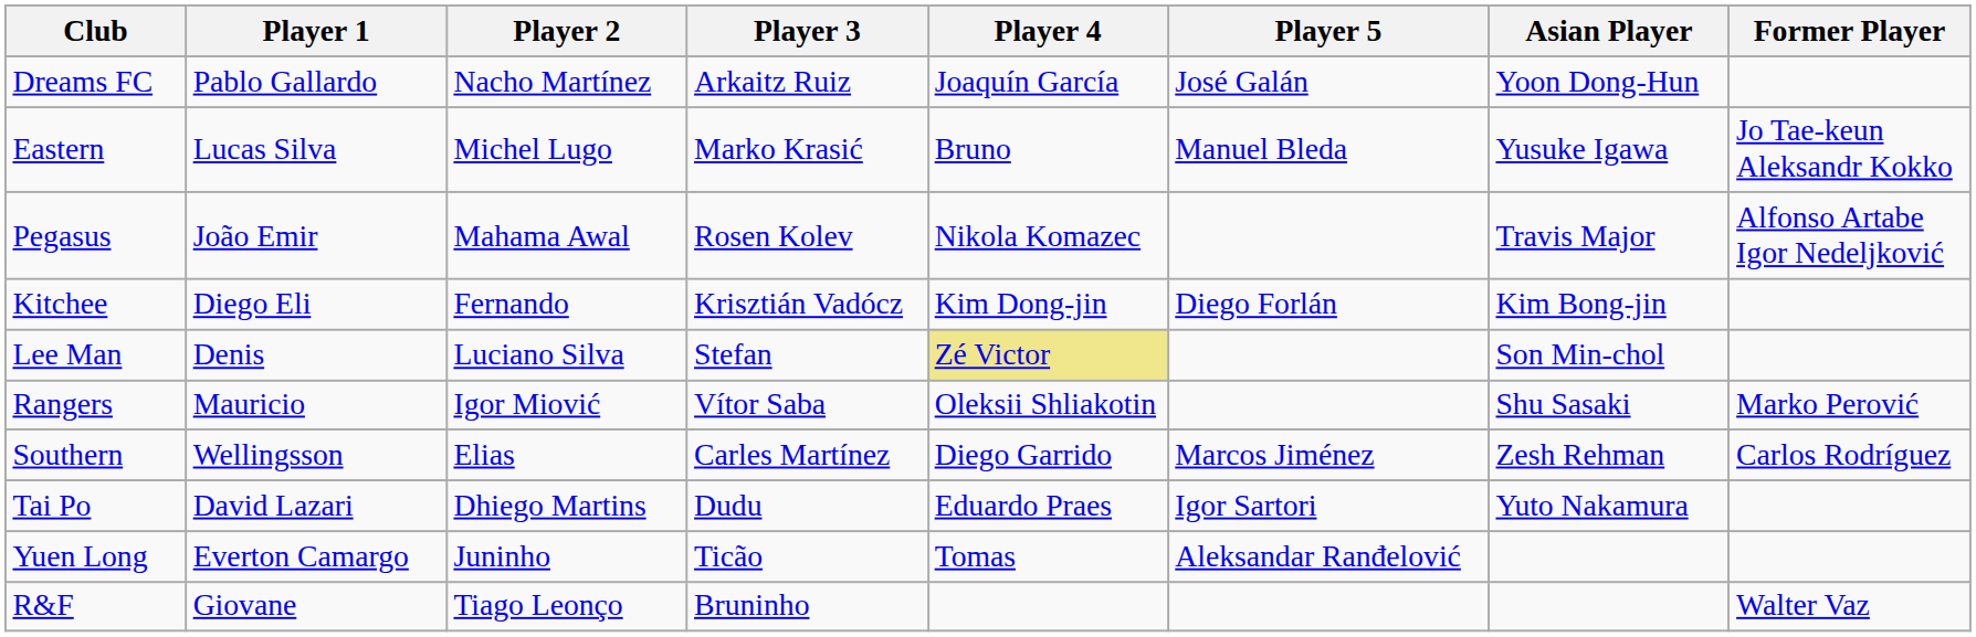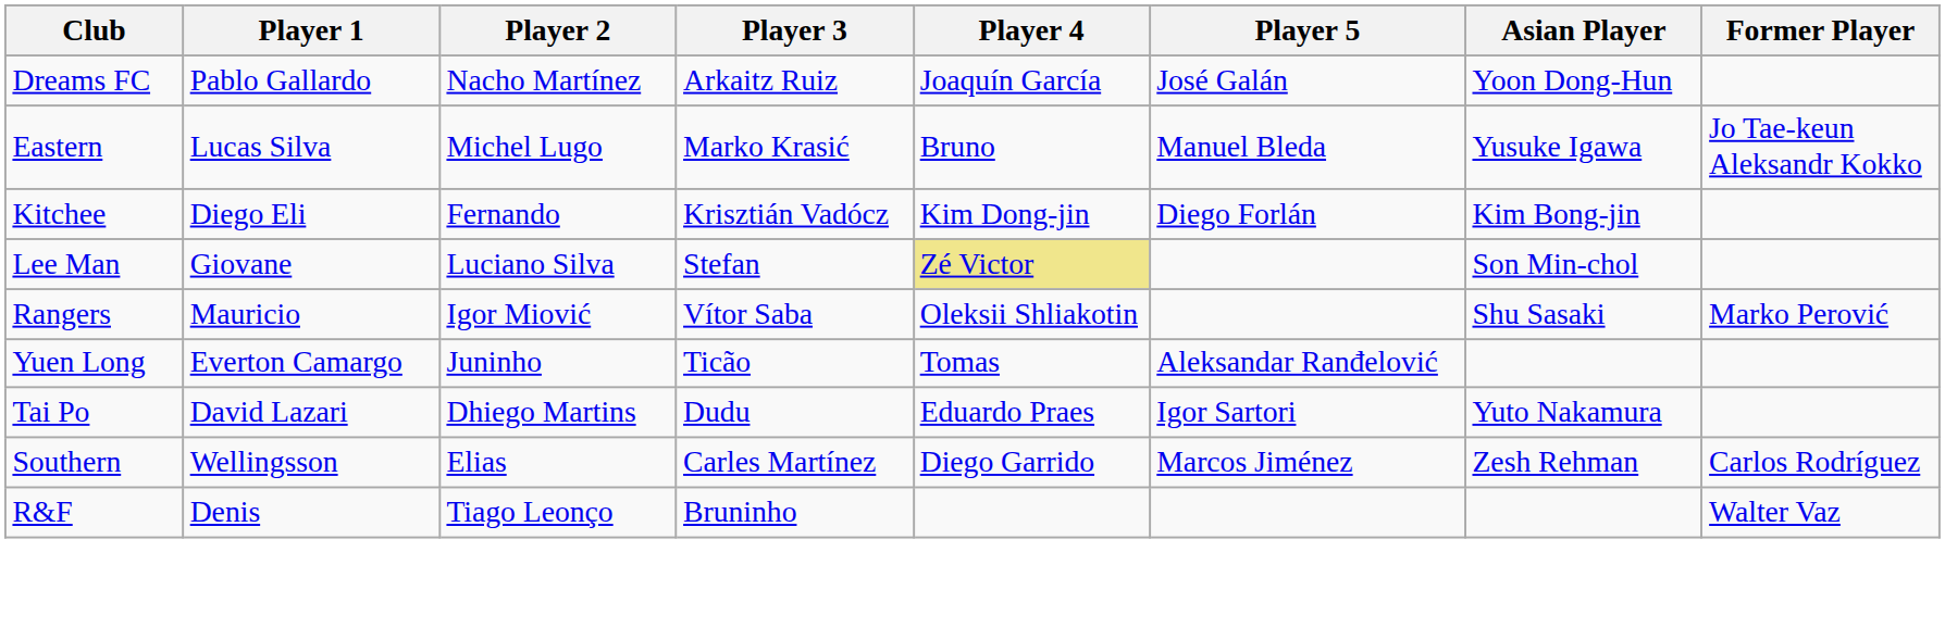- row: Pegasus | João Emir | Mahama Awal | Rosen Kolev | Nikola Komazec | Travis Major | Alfonso Artabe Igor Nedeljković
Lee Man | Player 1: Denis -> Giovane
rows swapped: Southern <-> Yuen Long
R&F | Player 1: Giovane -> Denis
